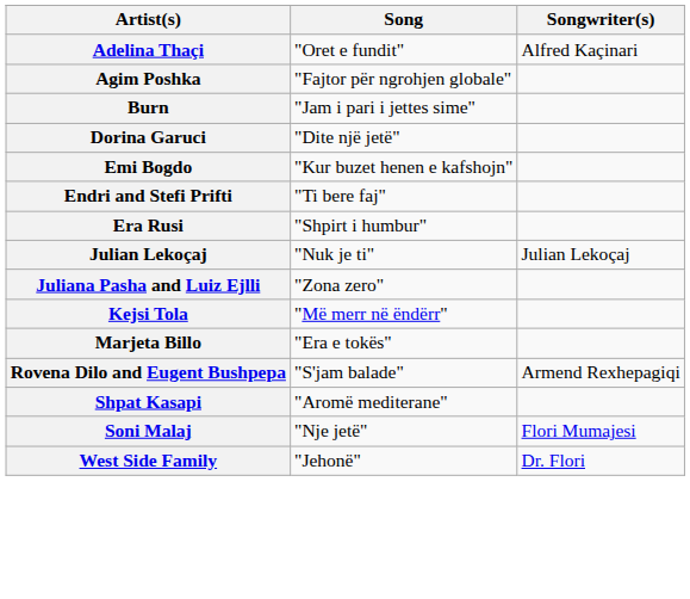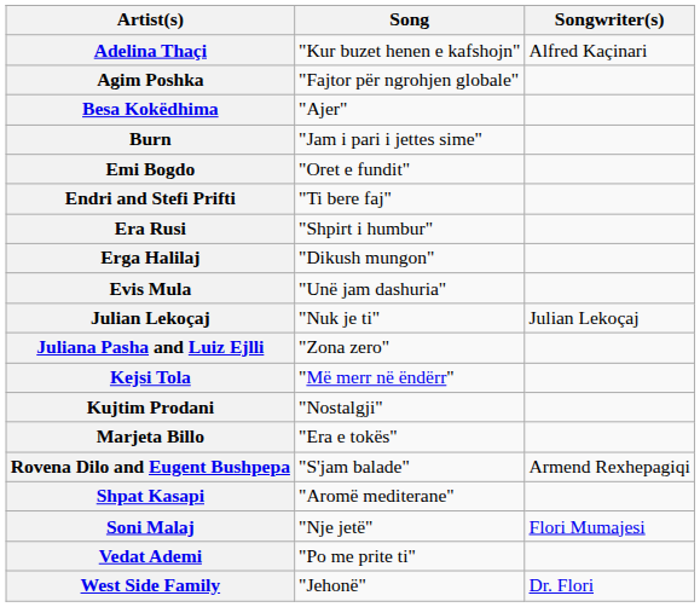Adelina Thaçi | Song: "Oret e fundit" -> "Kur buzet henen e kafshojn"
+ row: Besa Kokëdhima | "Ajer"
- row: Dorina Garuci | "Dite një jetë"
Emi Bogdo | Song: "Kur buzet henen e kafshojn" -> "Oret e fundit"
+ row: Erga Halilaj | "Dikush mungon"
+ row: Evis Mula | "Unë jam dashuria"
+ row: Kujtim Prodani | "Nostalgji"
+ row: Vedat Ademi | "Po me prite ti"
